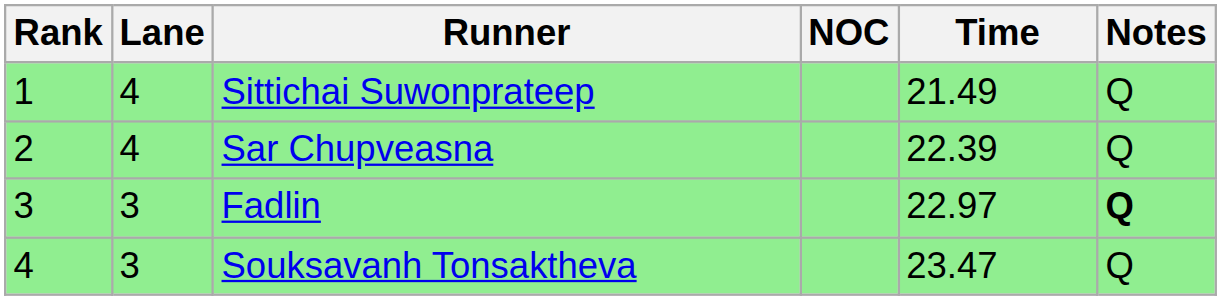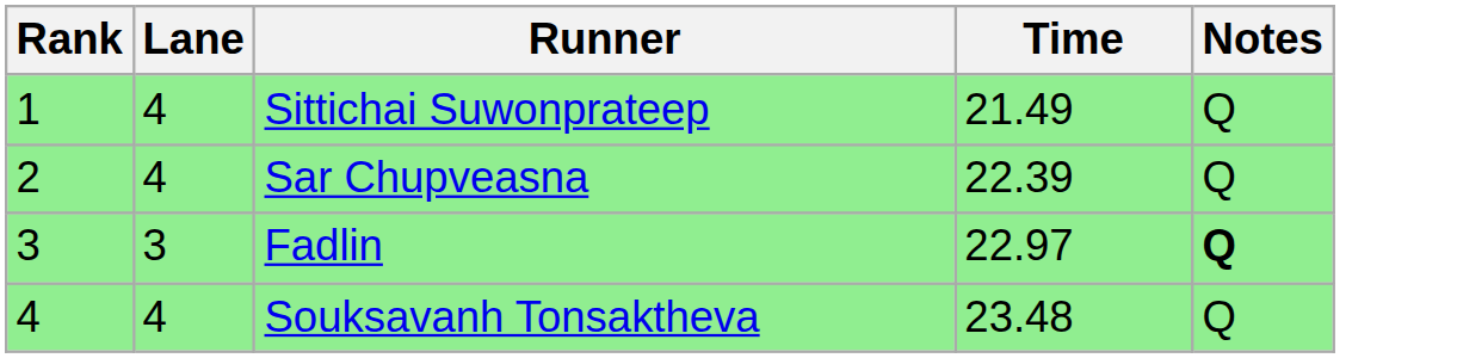- column: NOC
Souksavanh Tonsaktheva | Lane: 3 -> 4
Souksavanh Tonsaktheva | Time: 23.47 -> 23.48
